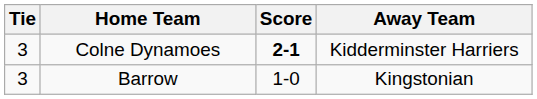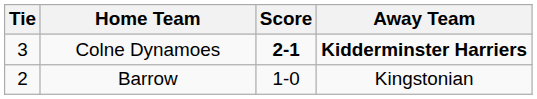Colne Dynamoes | Away Team: normal -> bold
Barrow | Tie: 3 -> 2
